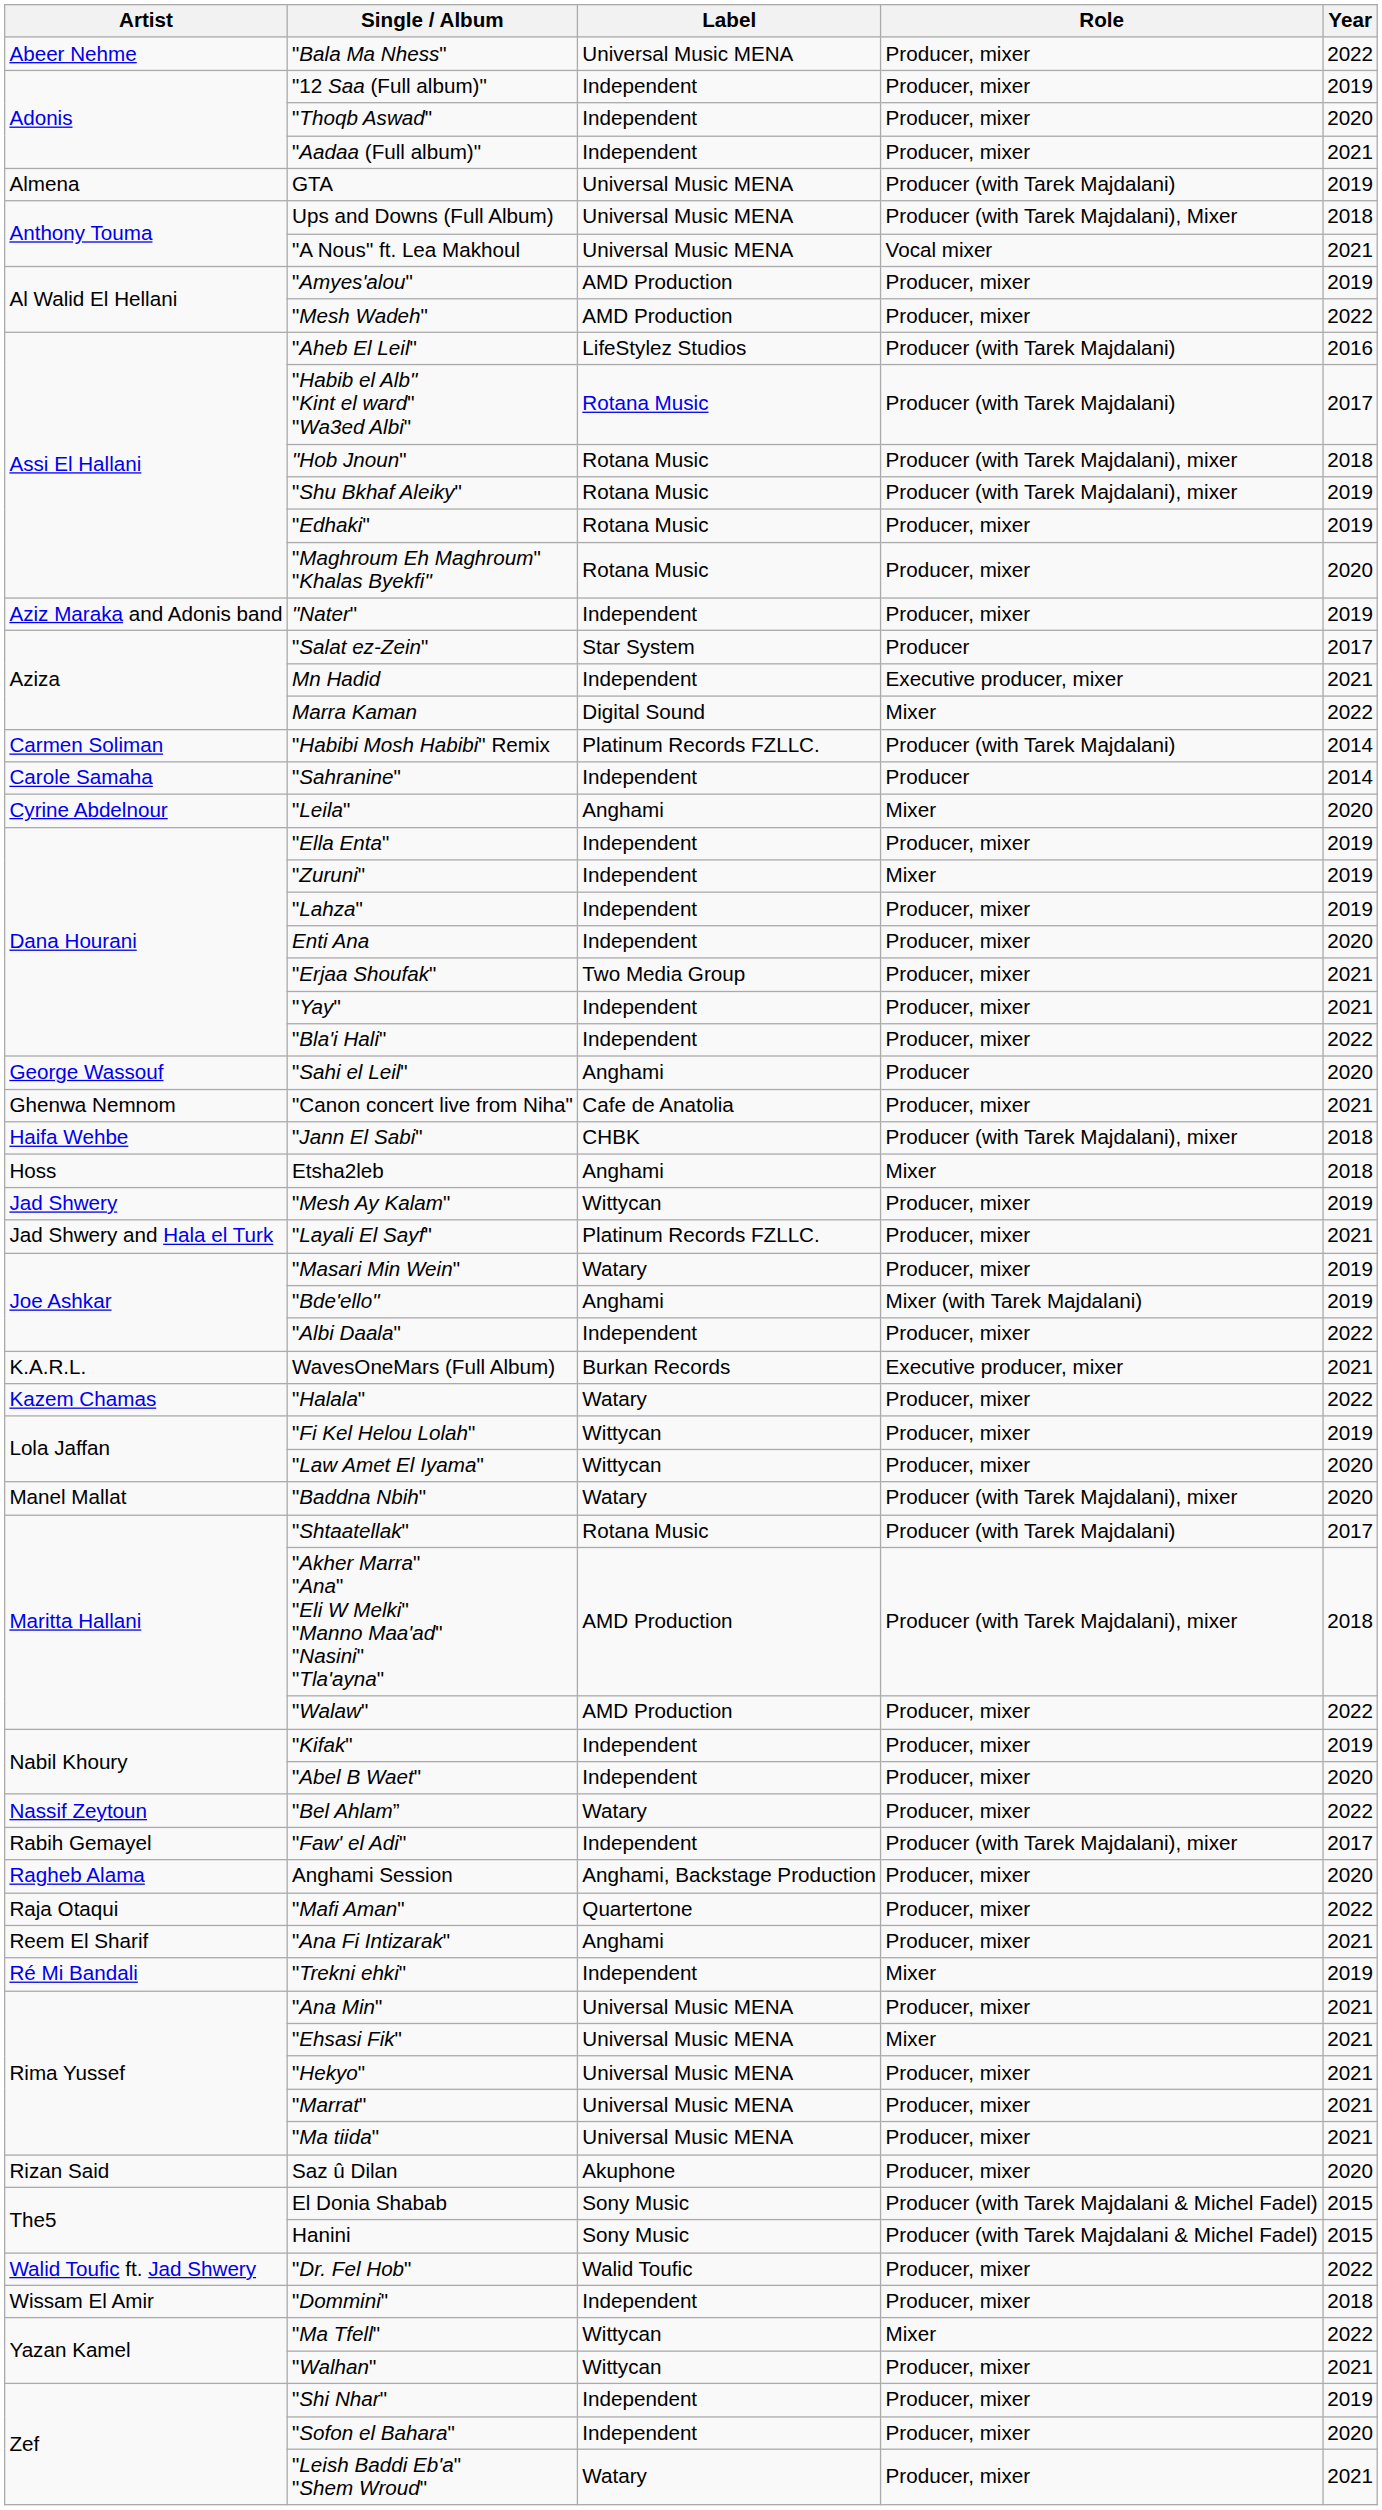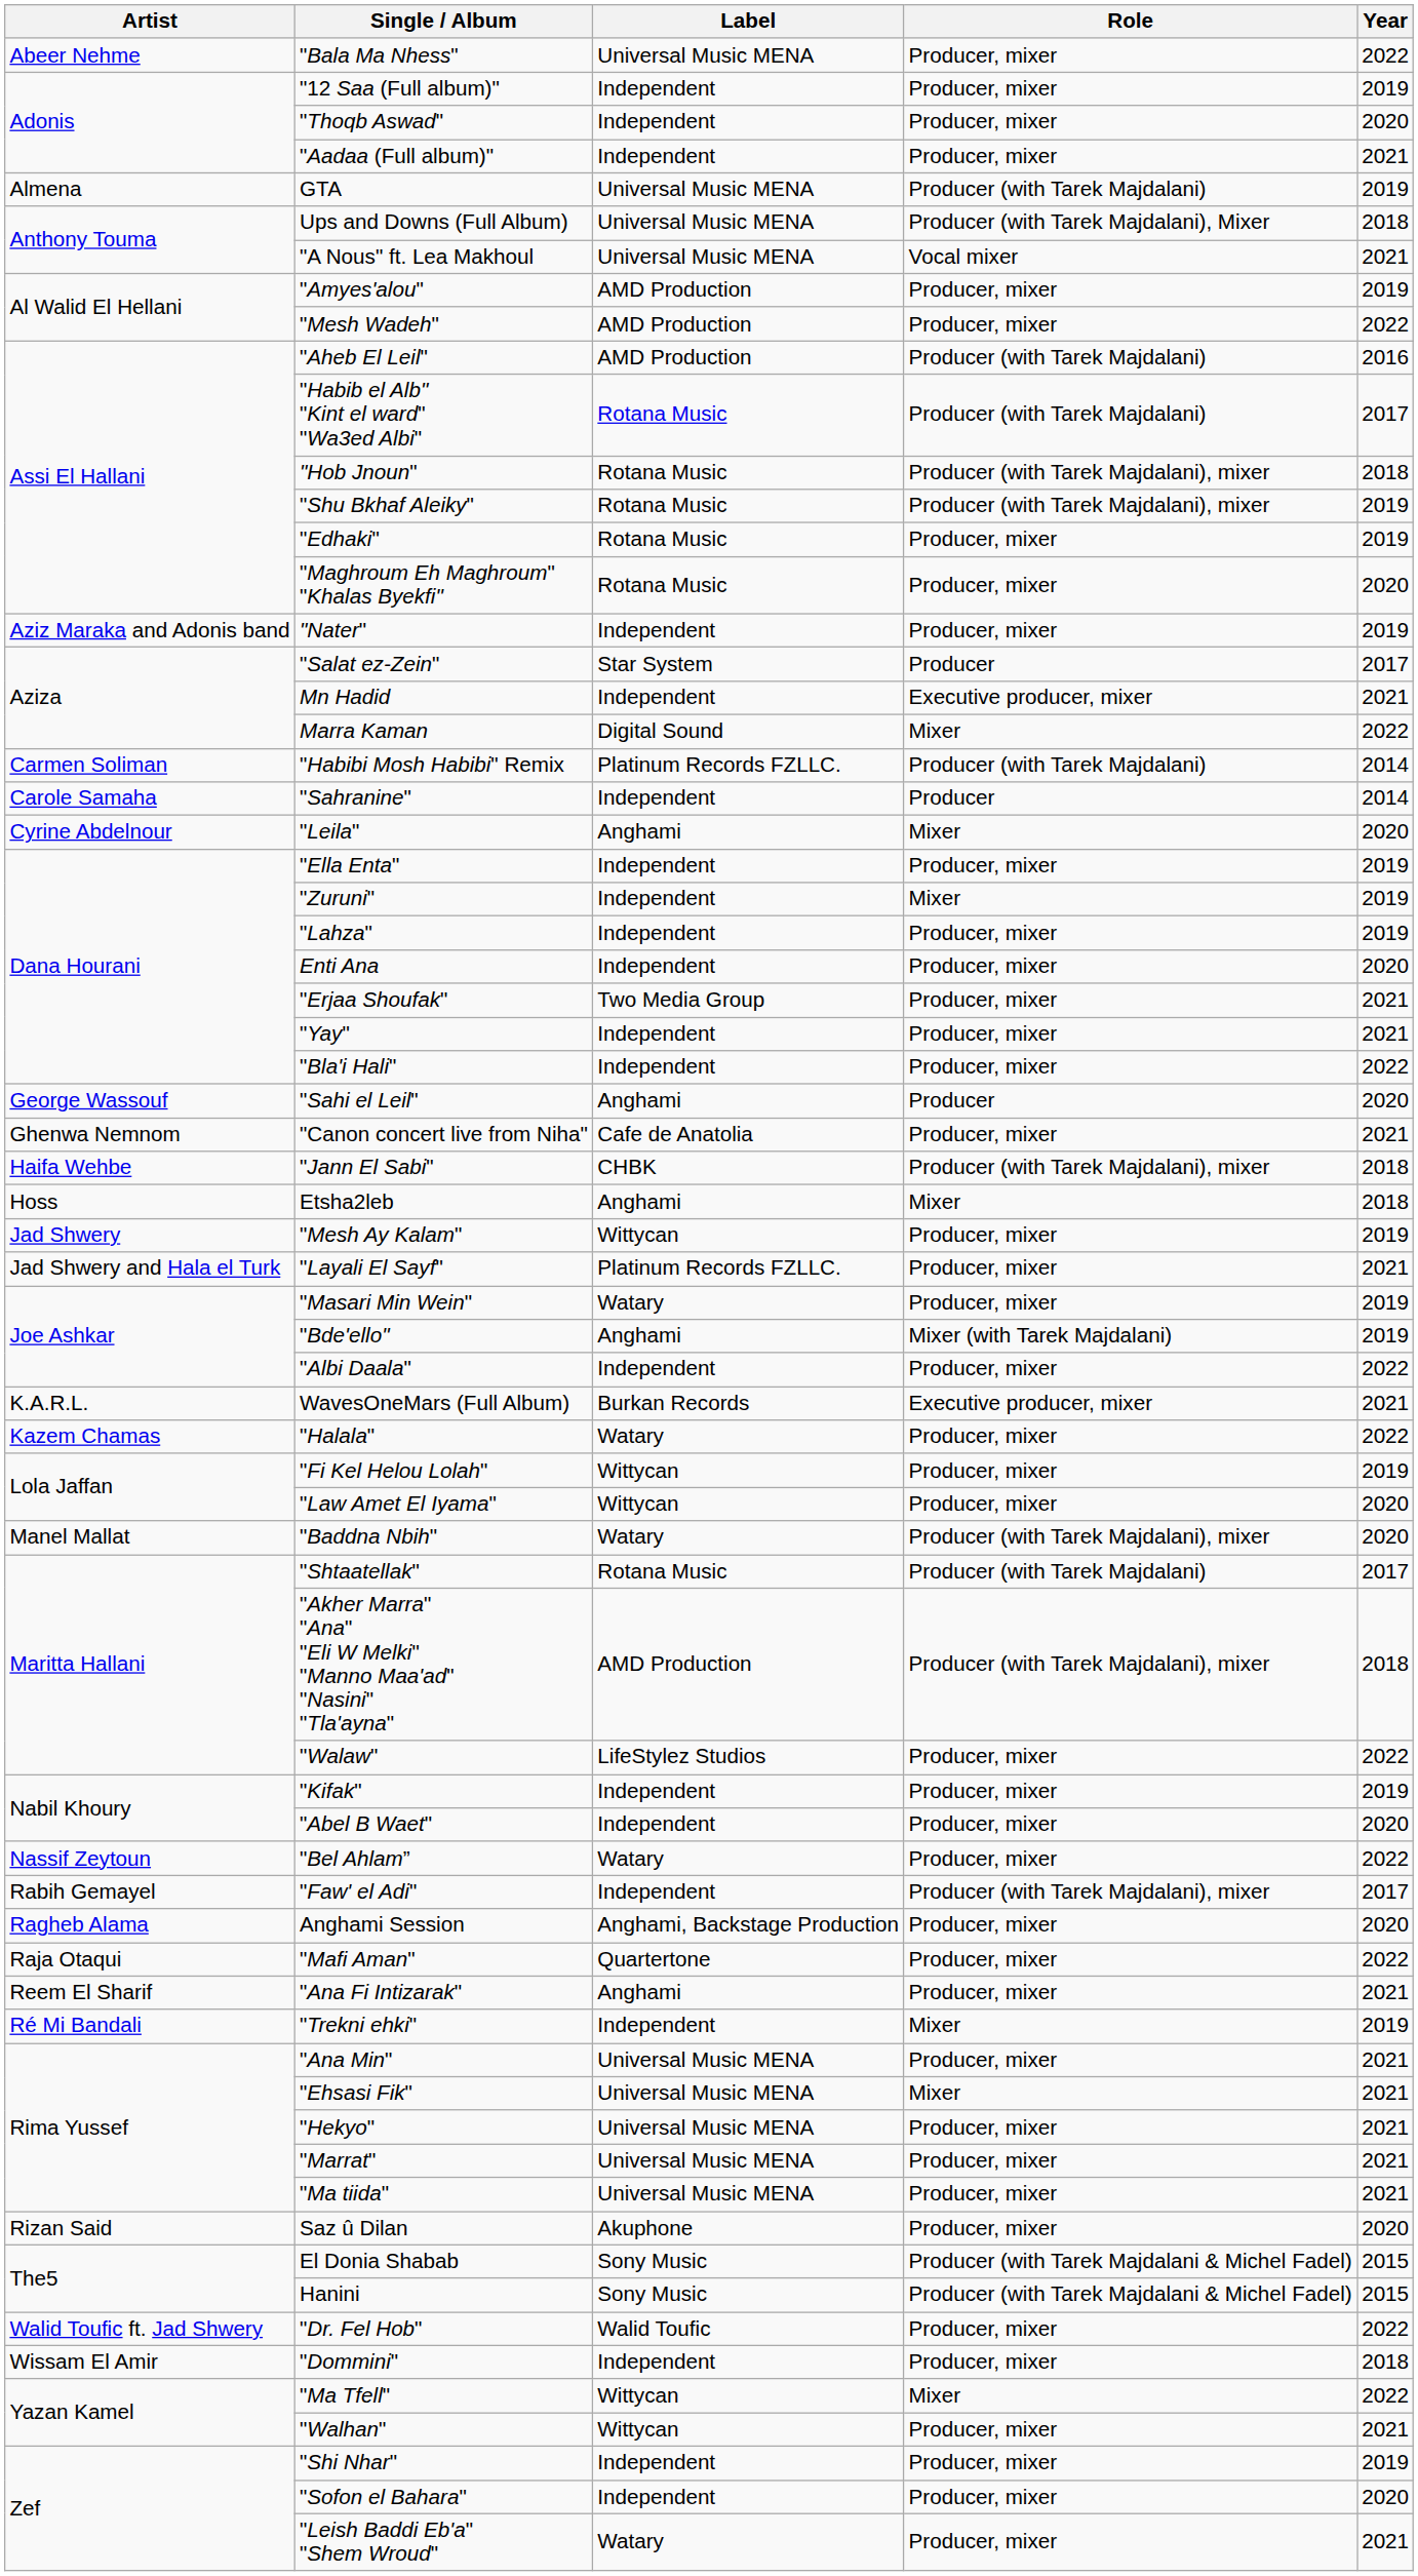"Aheb El Leil" | Label: LifeStylez Studios -> AMD Production
"Walaw" | Label: AMD Production -> LifeStylez Studios
